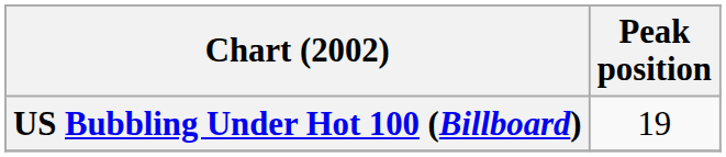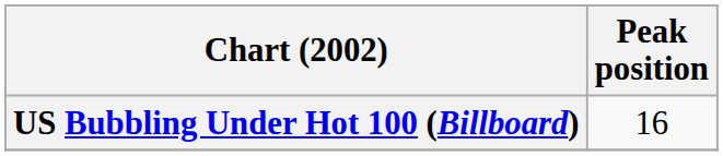US Bubbling Under Hot 100 (Billboard) | Peak position: 19 -> 16
